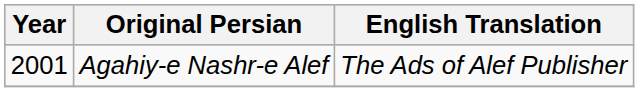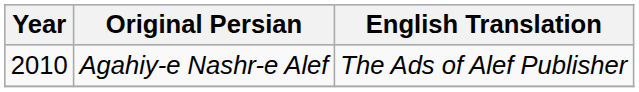Agahiy-e Nashr-e Alef | Year: 2001 -> 2010
